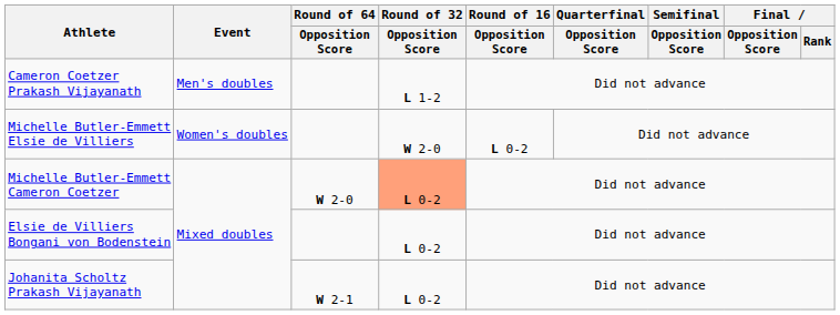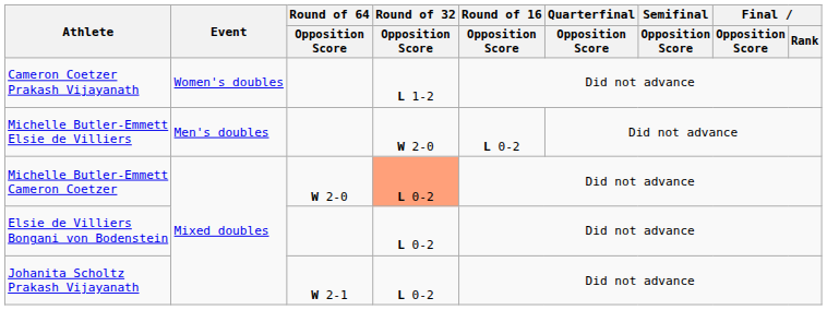Cameron Coetzer Prakash Vijayanath | Event: Men's doubles -> Women's doubles
Michelle Butler-Emmett Elsie de Villiers | Event: Women's doubles -> Men's doubles
